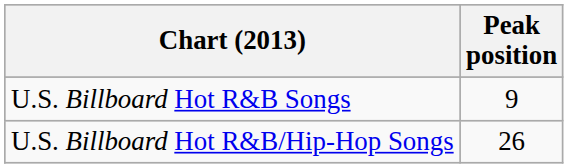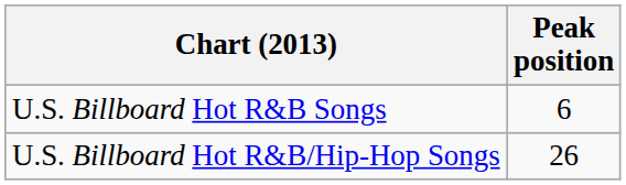U.S. Billboard Hot R&B Songs | Peak position: 9 -> 6
